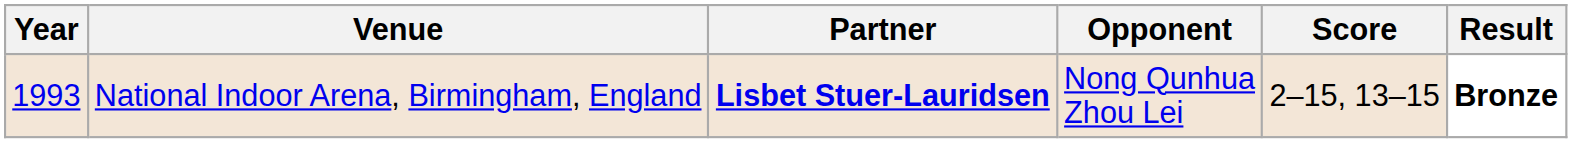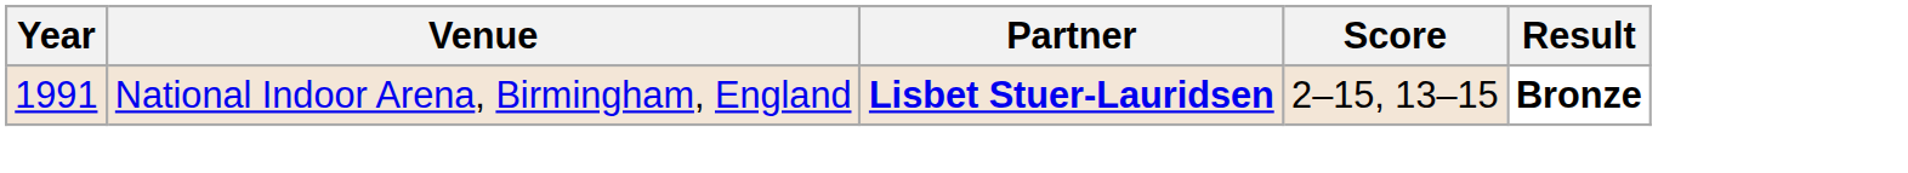- column: Opponent | Nong Qunhua Zhou Lei
National Indoor Arena, Birmingham, England | Year: 1993 -> 1991
